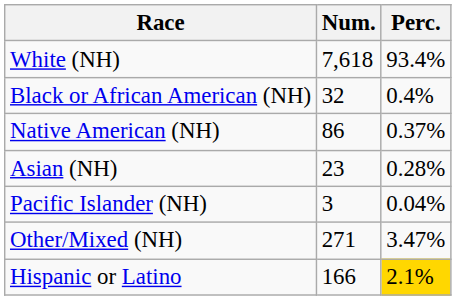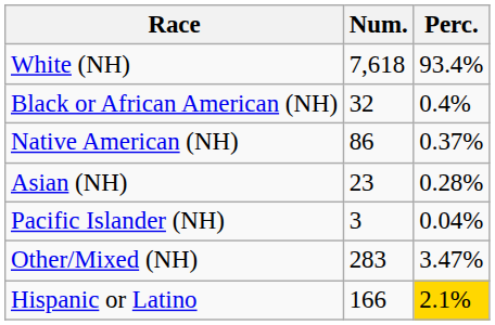Other/Mixed (NH) | Num.: 271 -> 283
